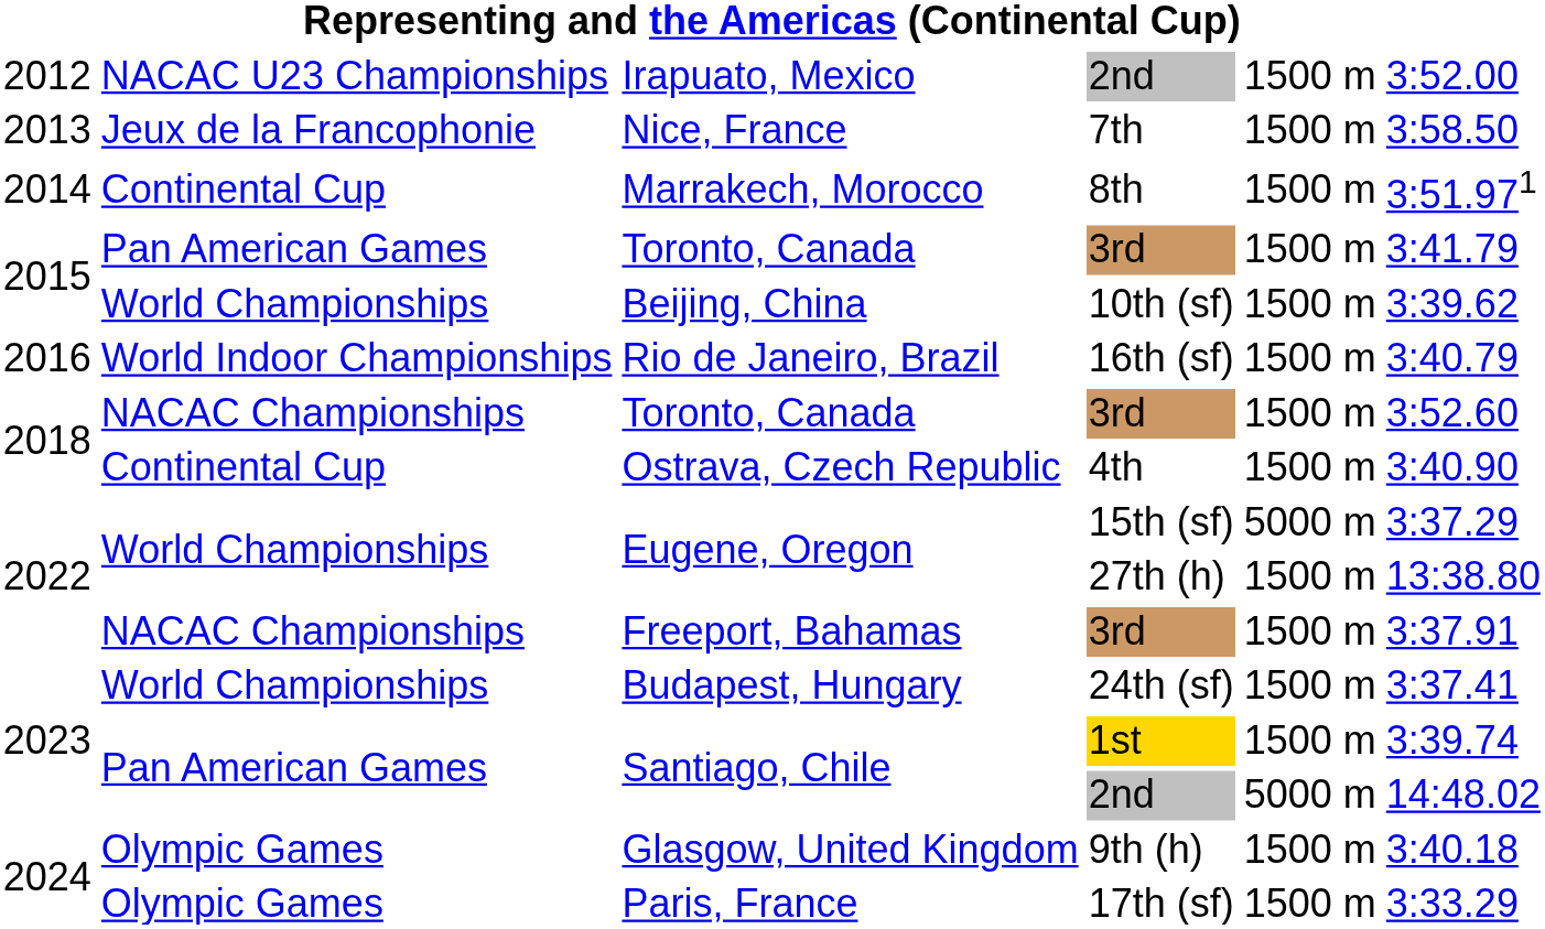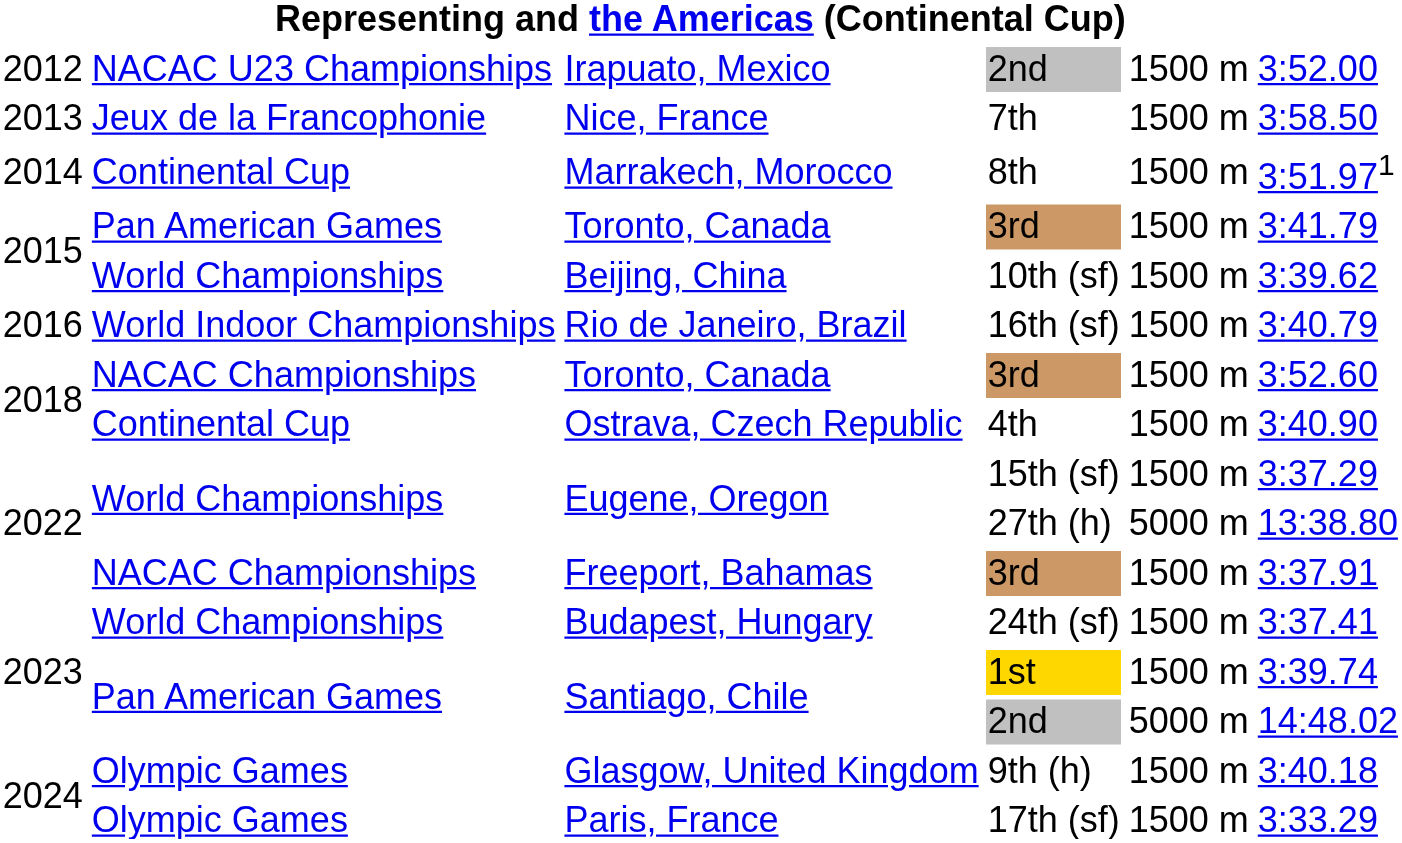Eugene, Oregon / 15th (sf) | column 5: 5000 m -> 1500 m
Eugene, Oregon / 27th (h) | column 5: 1500 m -> 5000 m
